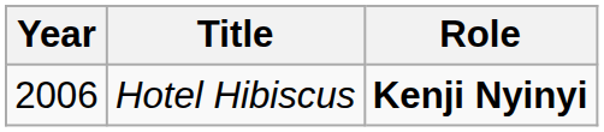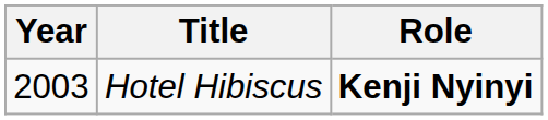Hotel Hibiscus | Year: 2006 -> 2003
